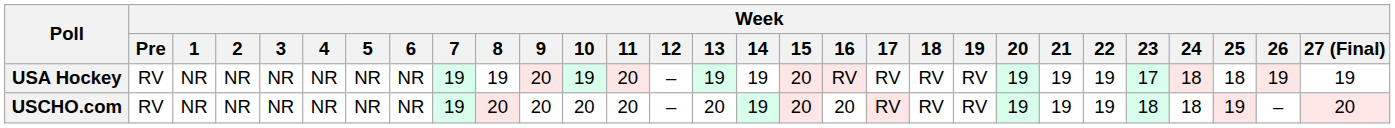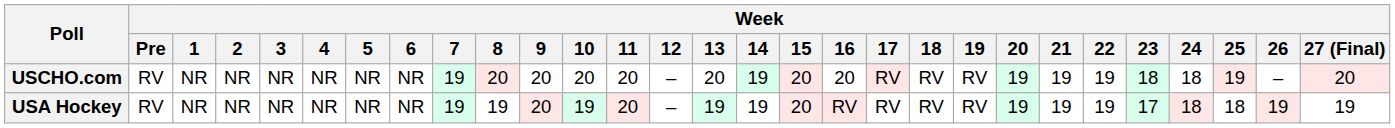rows swapped: USCHO.com <-> USA Hockey
